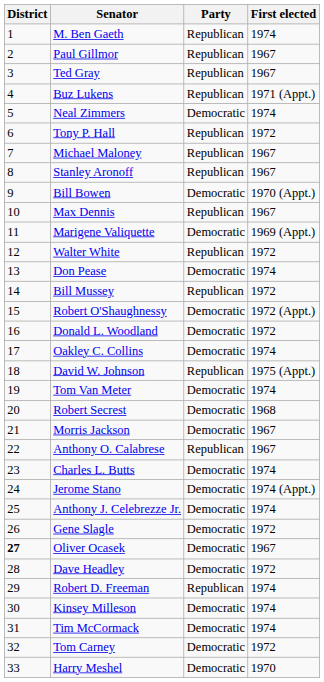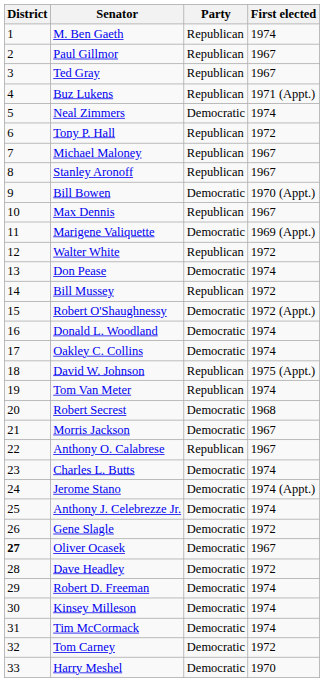Donald L. Woodland | First elected: 1972 -> 1974
Tom Van Meter | Party: Democratic -> Republican
Robert D. Freeman | Party: Republican -> Democratic
